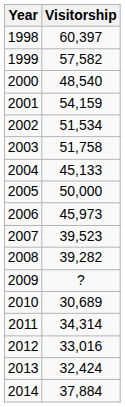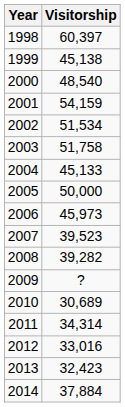1999 | Visitorship: 57,582 -> 45,138
2013 | Visitorship: 32,424 -> 32,423
